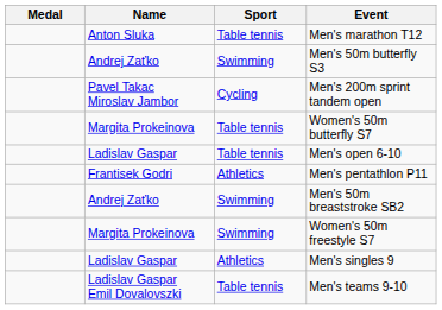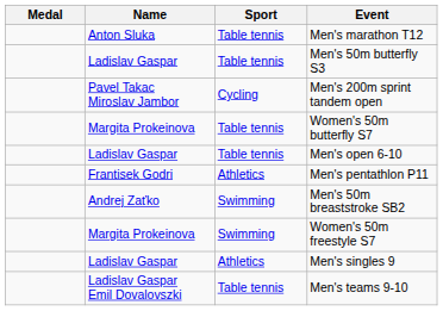Men's 50m butterfly S3 | Name: Andrej Zaťko -> Ladislav Gaspar
Men's 50m butterfly S3 | Sport: Swimming -> Table tennis
